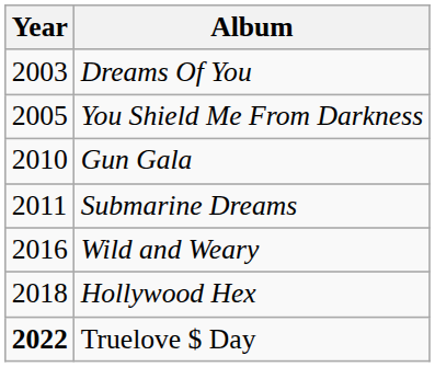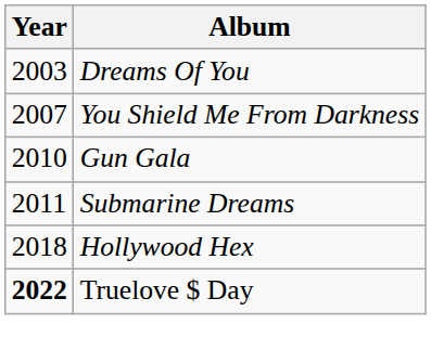You Shield Me From Darkness | Year: 2005 -> 2007
- row: 2016 | Wild and Weary
